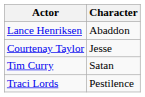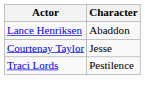- row: Tim Curry | Satan
